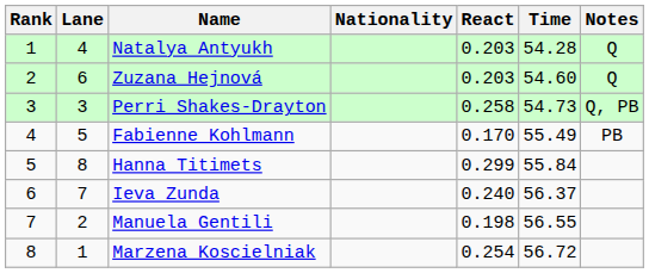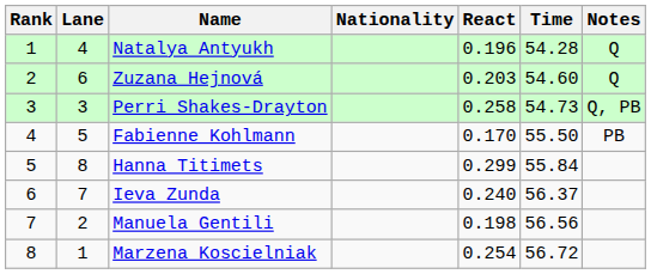Natalya Antyukh | React: 0.203 -> 0.196
Fabienne Kohlmann | Time: 55.49 -> 55.50
Manuela Gentili | Time: 56.55 -> 56.56
